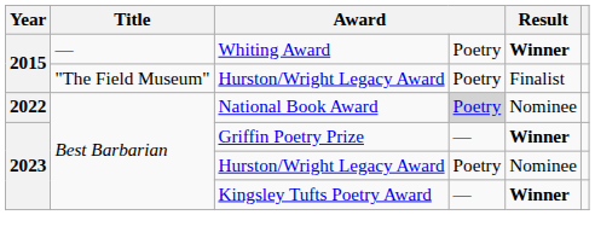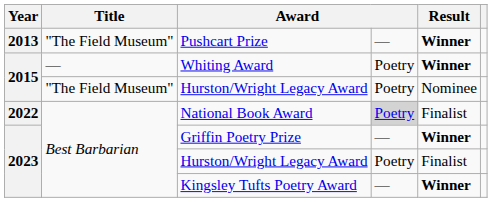+ row: 2013 | "The Field Museum" | Pushcart Prize | — | Winner
2015 / Hurston/Wright Legacy Award | Result: Finalist -> Nominee
National Book Award | Result: Nominee -> Finalist
2023 / Hurston/Wright Legacy Award | Result: Nominee -> Finalist
